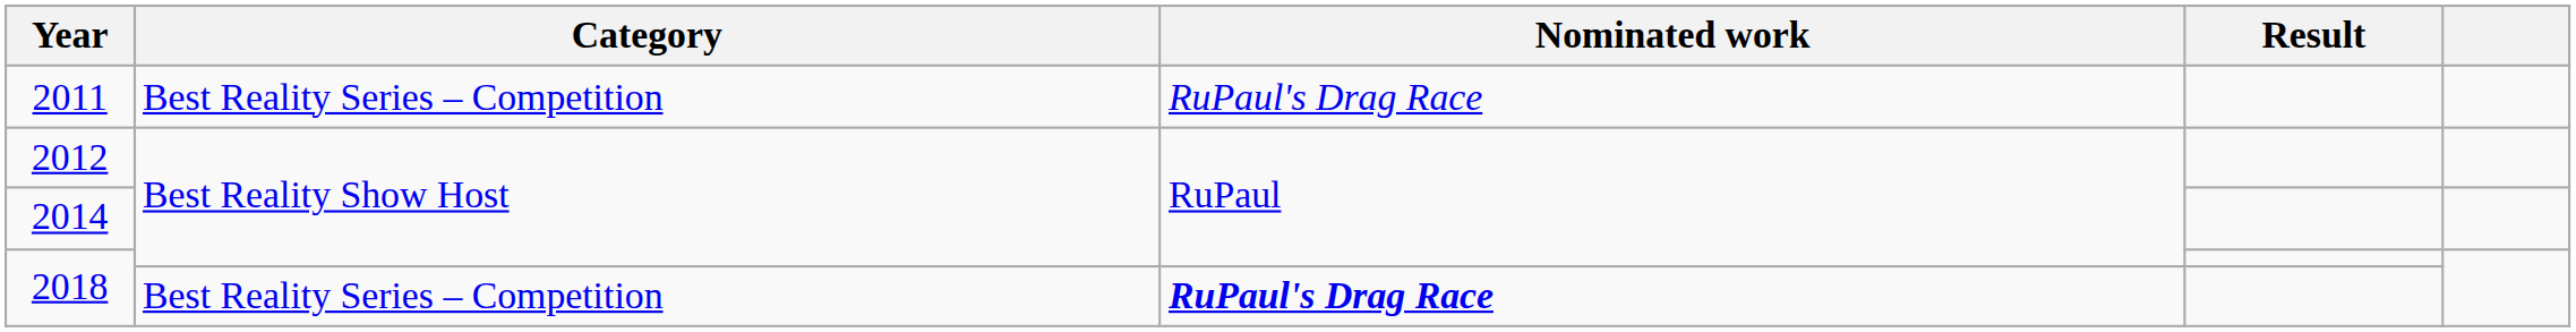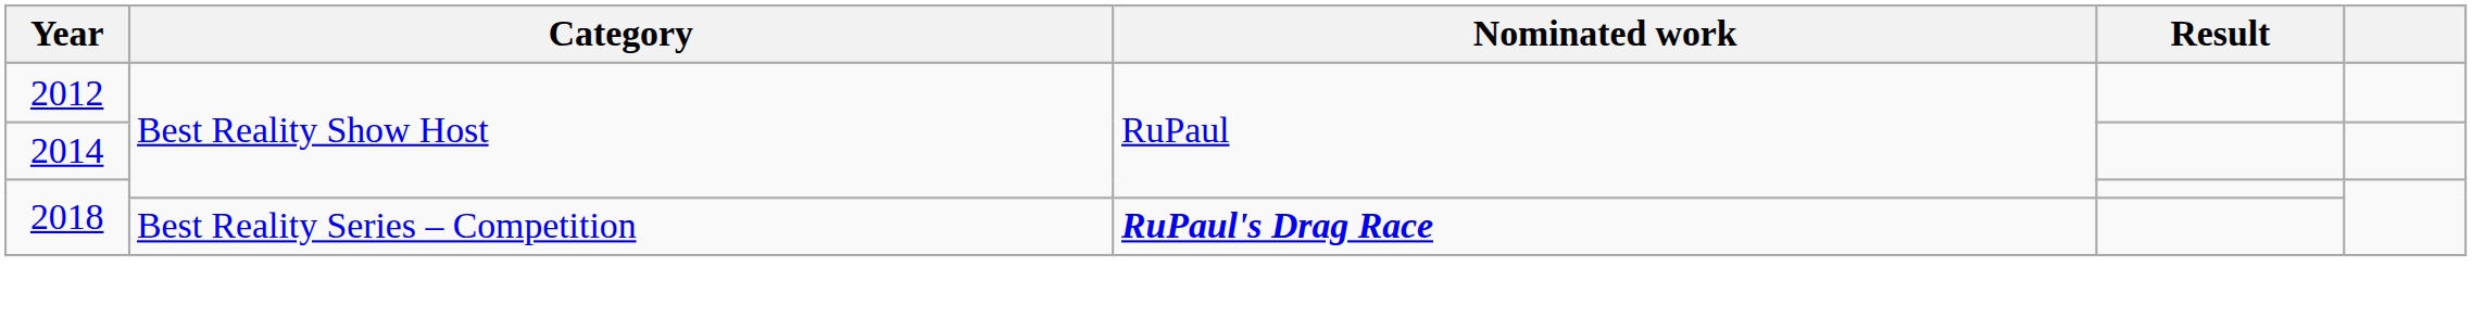- row: 2011 | Best Reality Series – Competition | RuPaul's Drag Race
